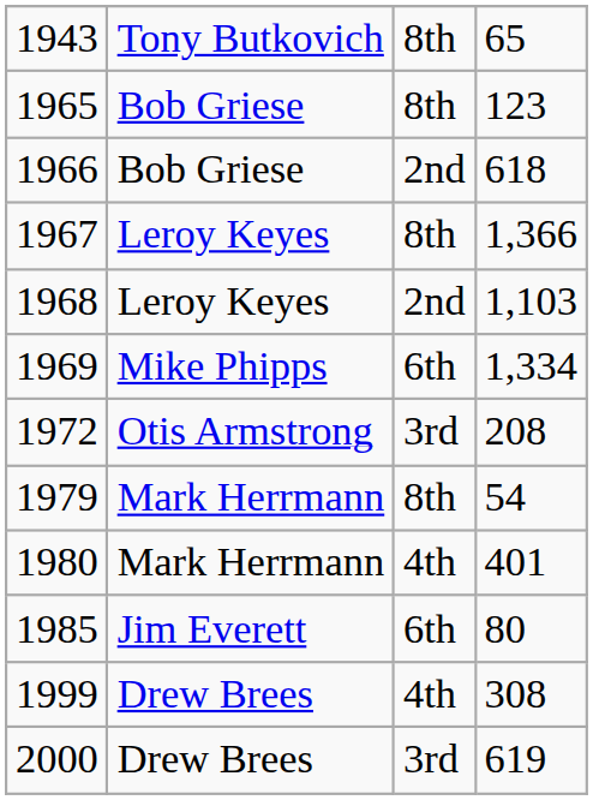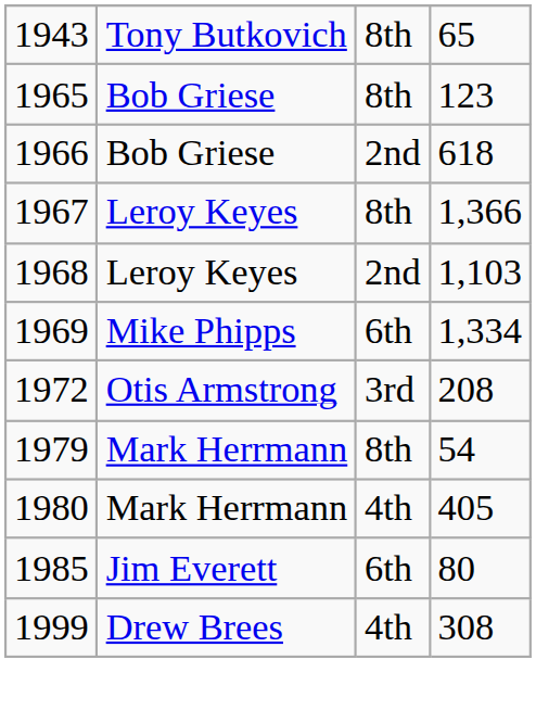1980 | column 4: 401 -> 405
- row: 2000 | Drew Brees | 3rd | 619
